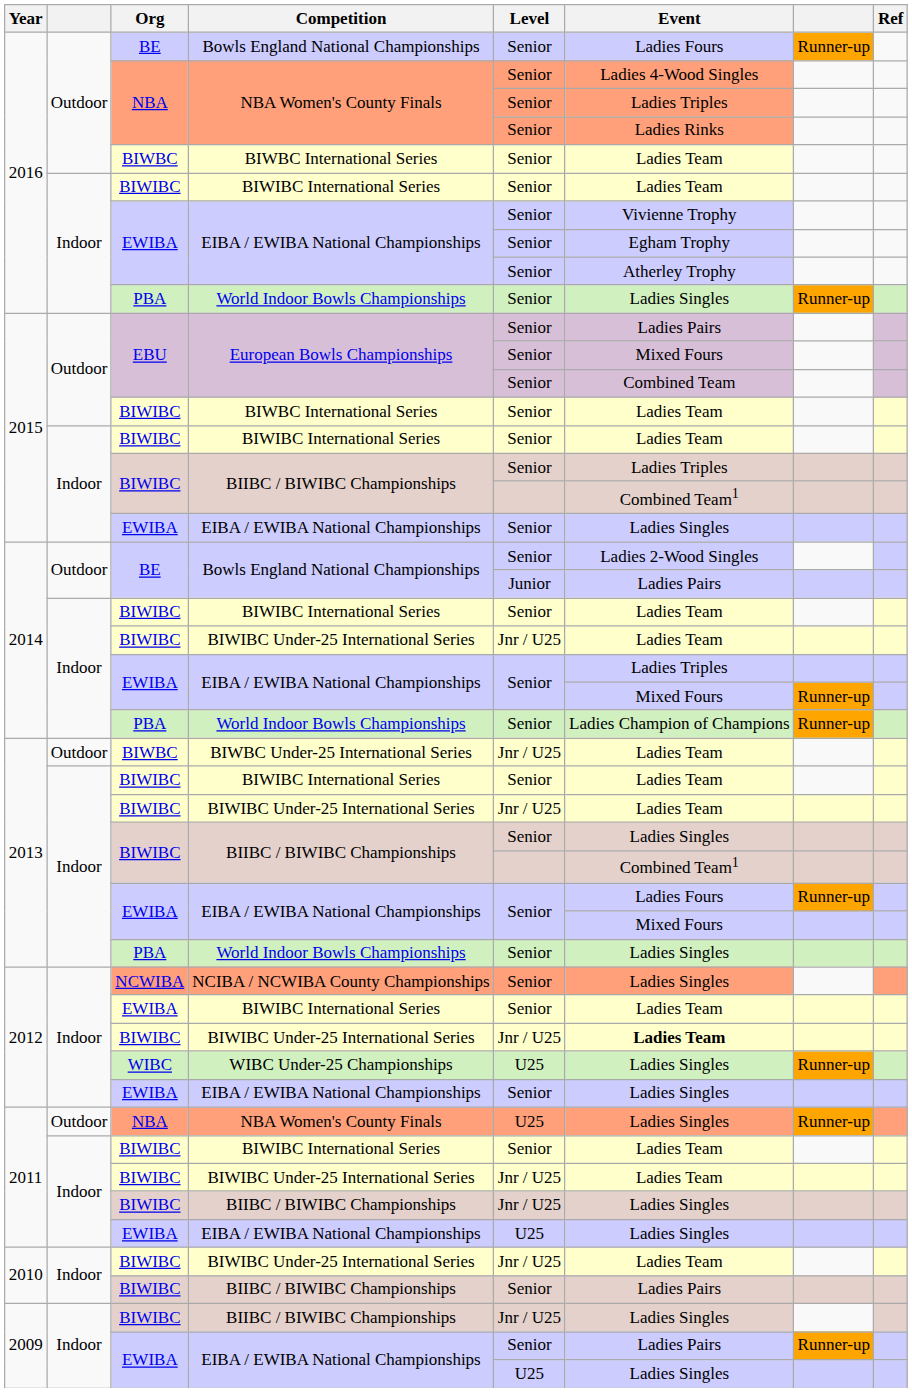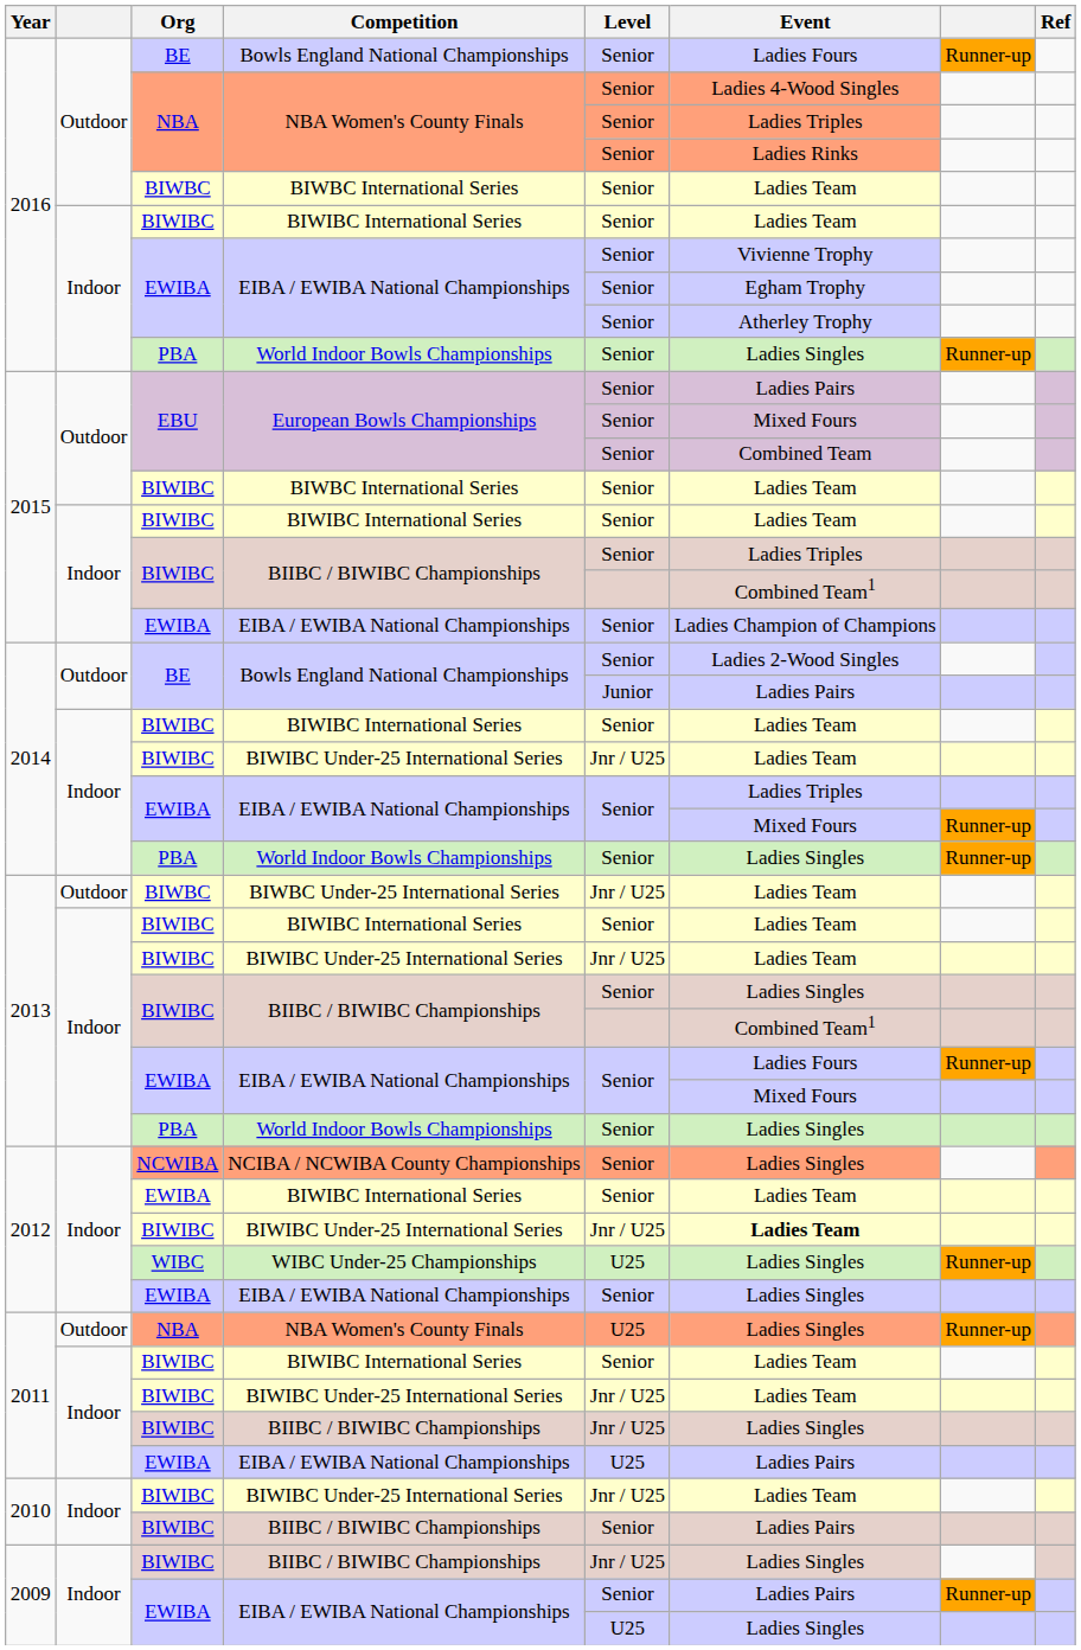2015 / EIBA / EWIBA National Championships | Event: Ladies Singles -> Ladies Champion of Champions
2014 / World Indoor Bowls Championships | Event: Ladies Champion of Champions -> Ladies Singles
2011 / EIBA / EWIBA National Championships | Event: Ladies Singles -> Ladies Pairs
